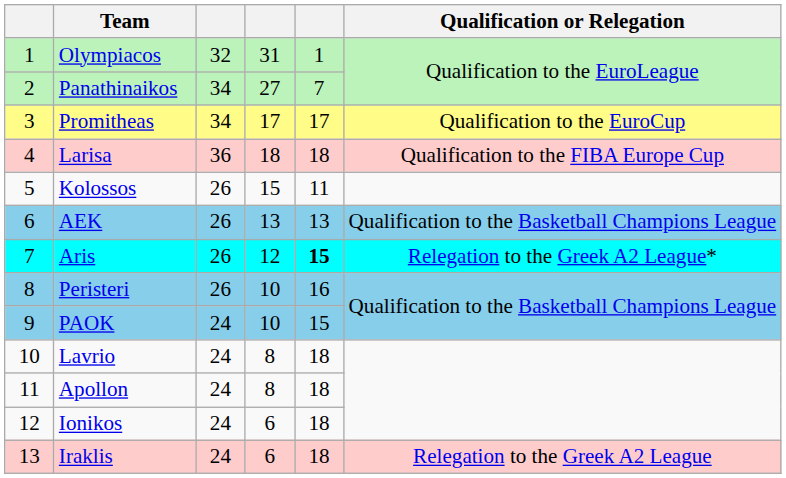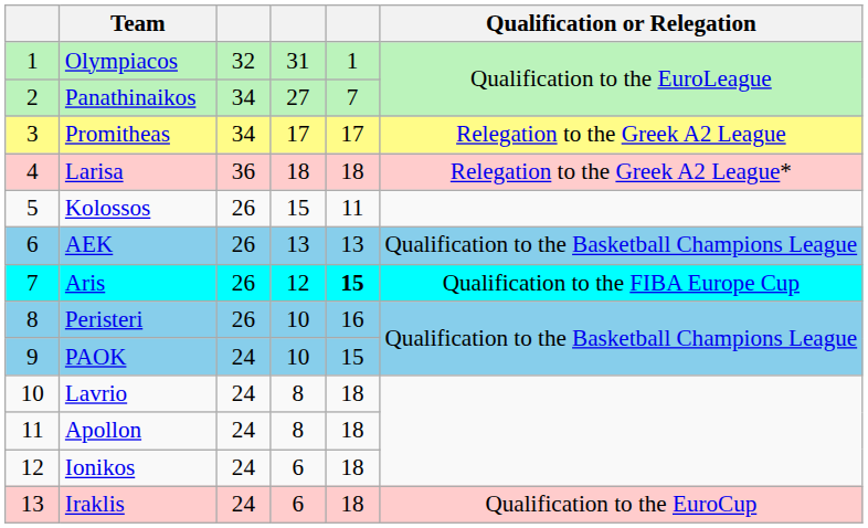Promitheas | Qualification or Relegation: Qualification to the EuroCup -> Relegation to the Greek A2 League
Larisa | Qualification or Relegation: Qualification to the FIBA Europe Cup -> Relegation to the Greek A2 League*
Aris | Qualification or Relegation: Relegation to the Greek A2 League* -> Qualification to the FIBA Europe Cup
Iraklis | Qualification or Relegation: Relegation to the Greek A2 League -> Qualification to the EuroCup
